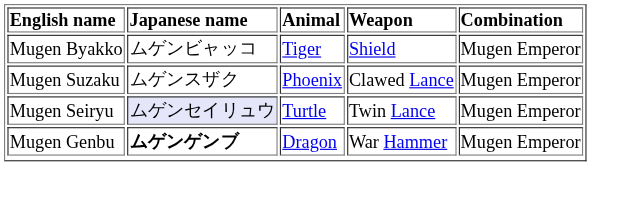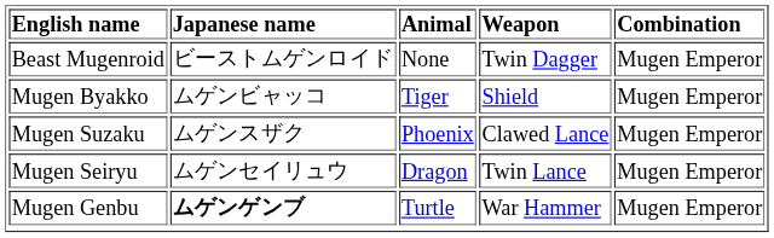+ row: Beast Mugenroid | ビーストムゲンロイド | None | Twin Dagger | Mugen Emperor
Mugen Seiryu | Japanese name: lavender background -> no background
Mugen Seiryu | Animal: Turtle -> Dragon
Mugen Genbu | Animal: Dragon -> Turtle
